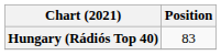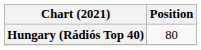Hungary (Rádiós Top 40) | Position: 83 -> 80
